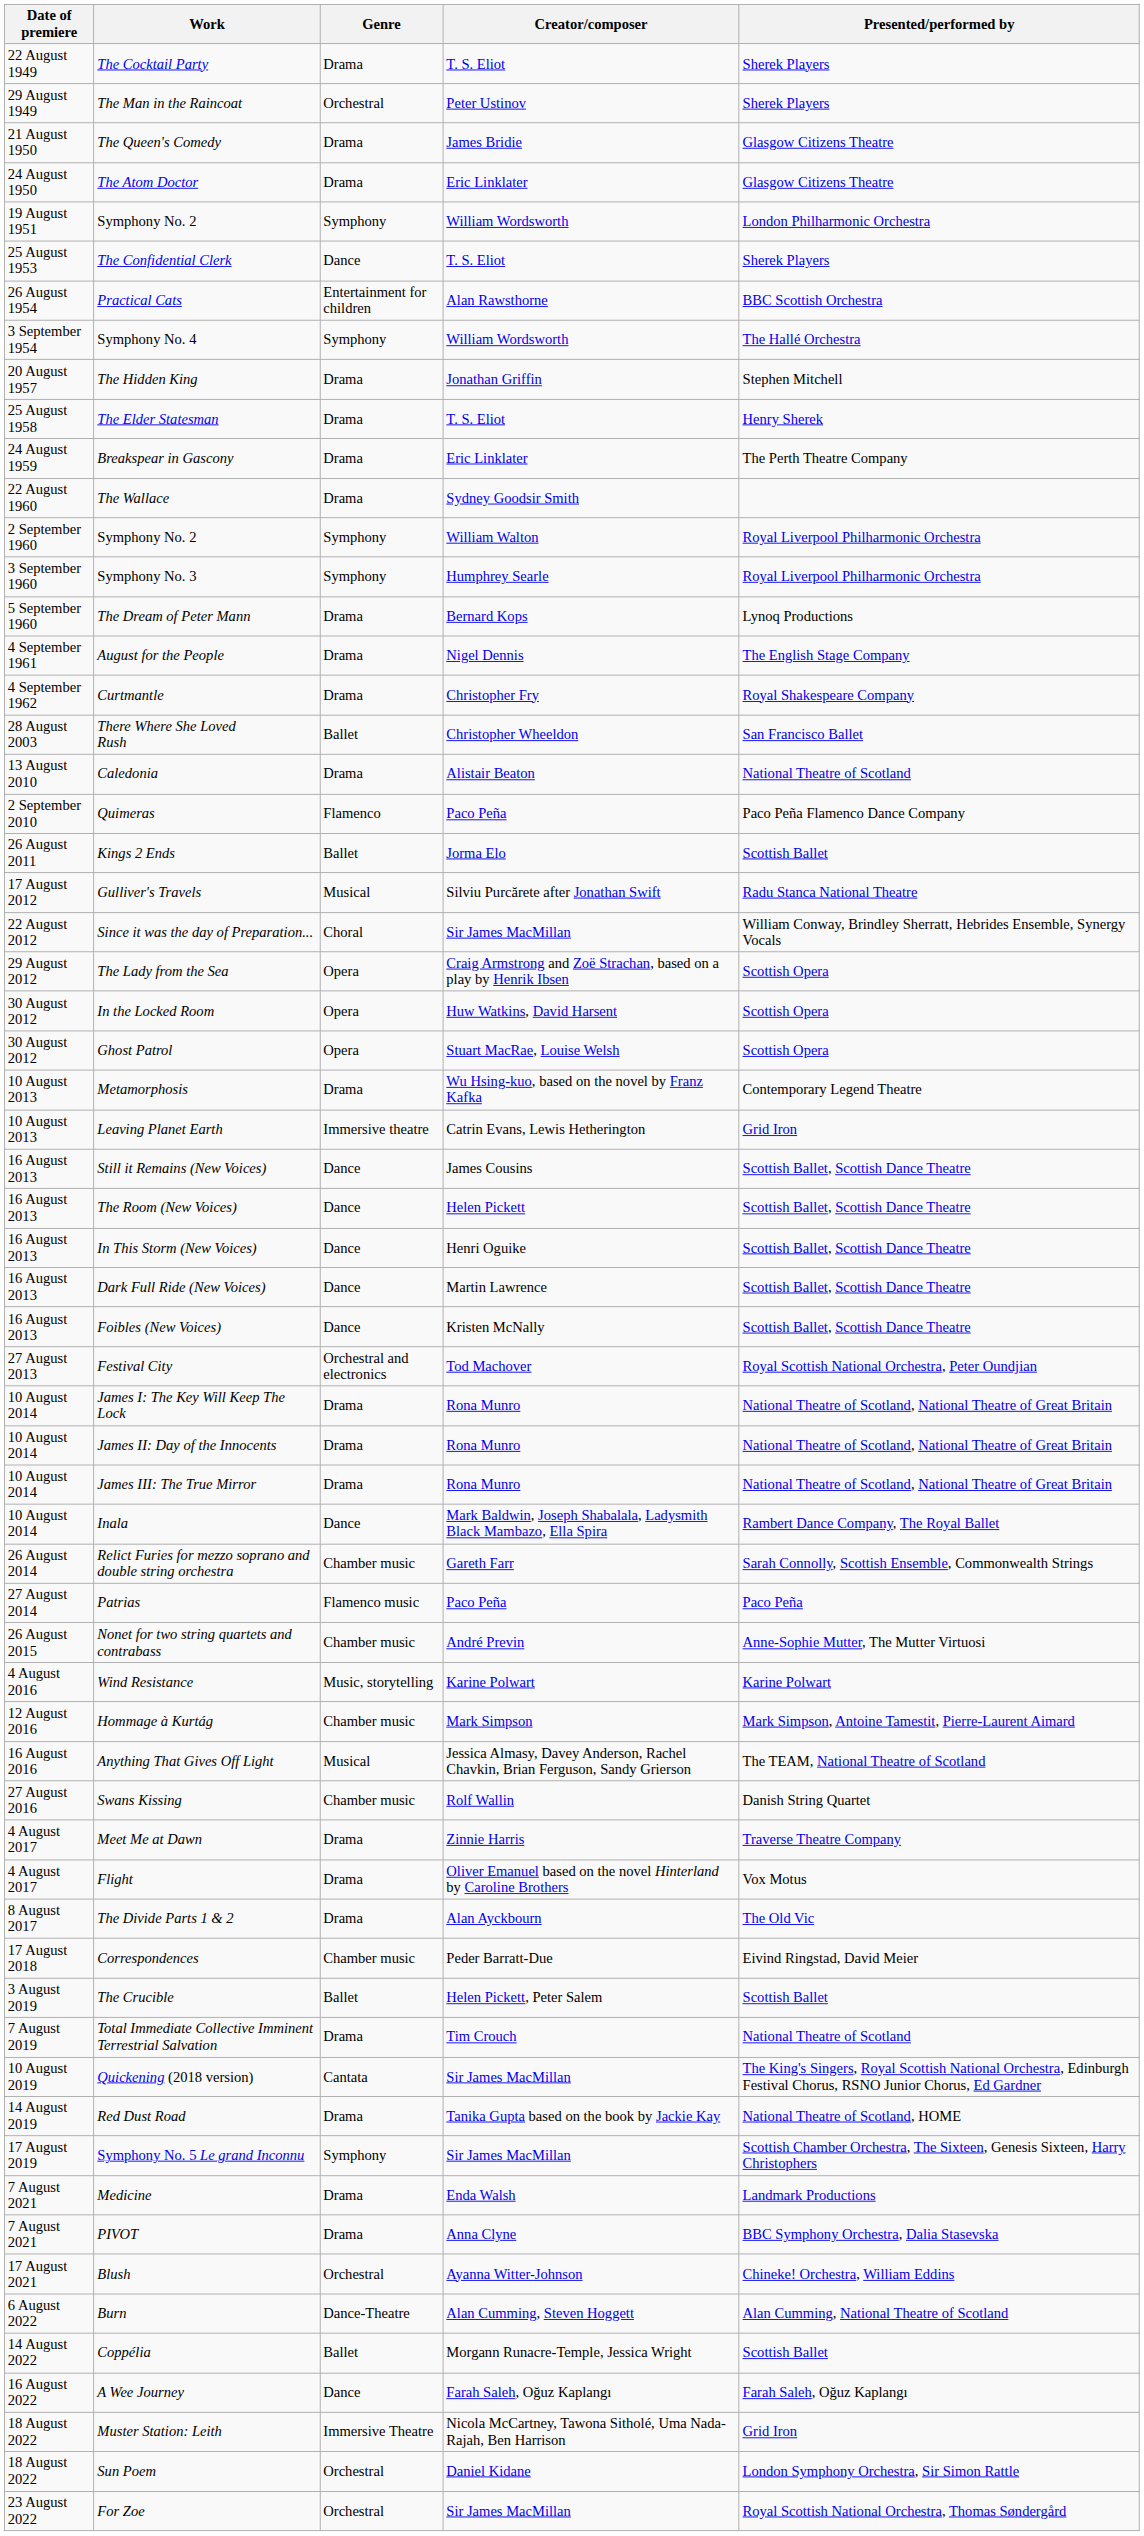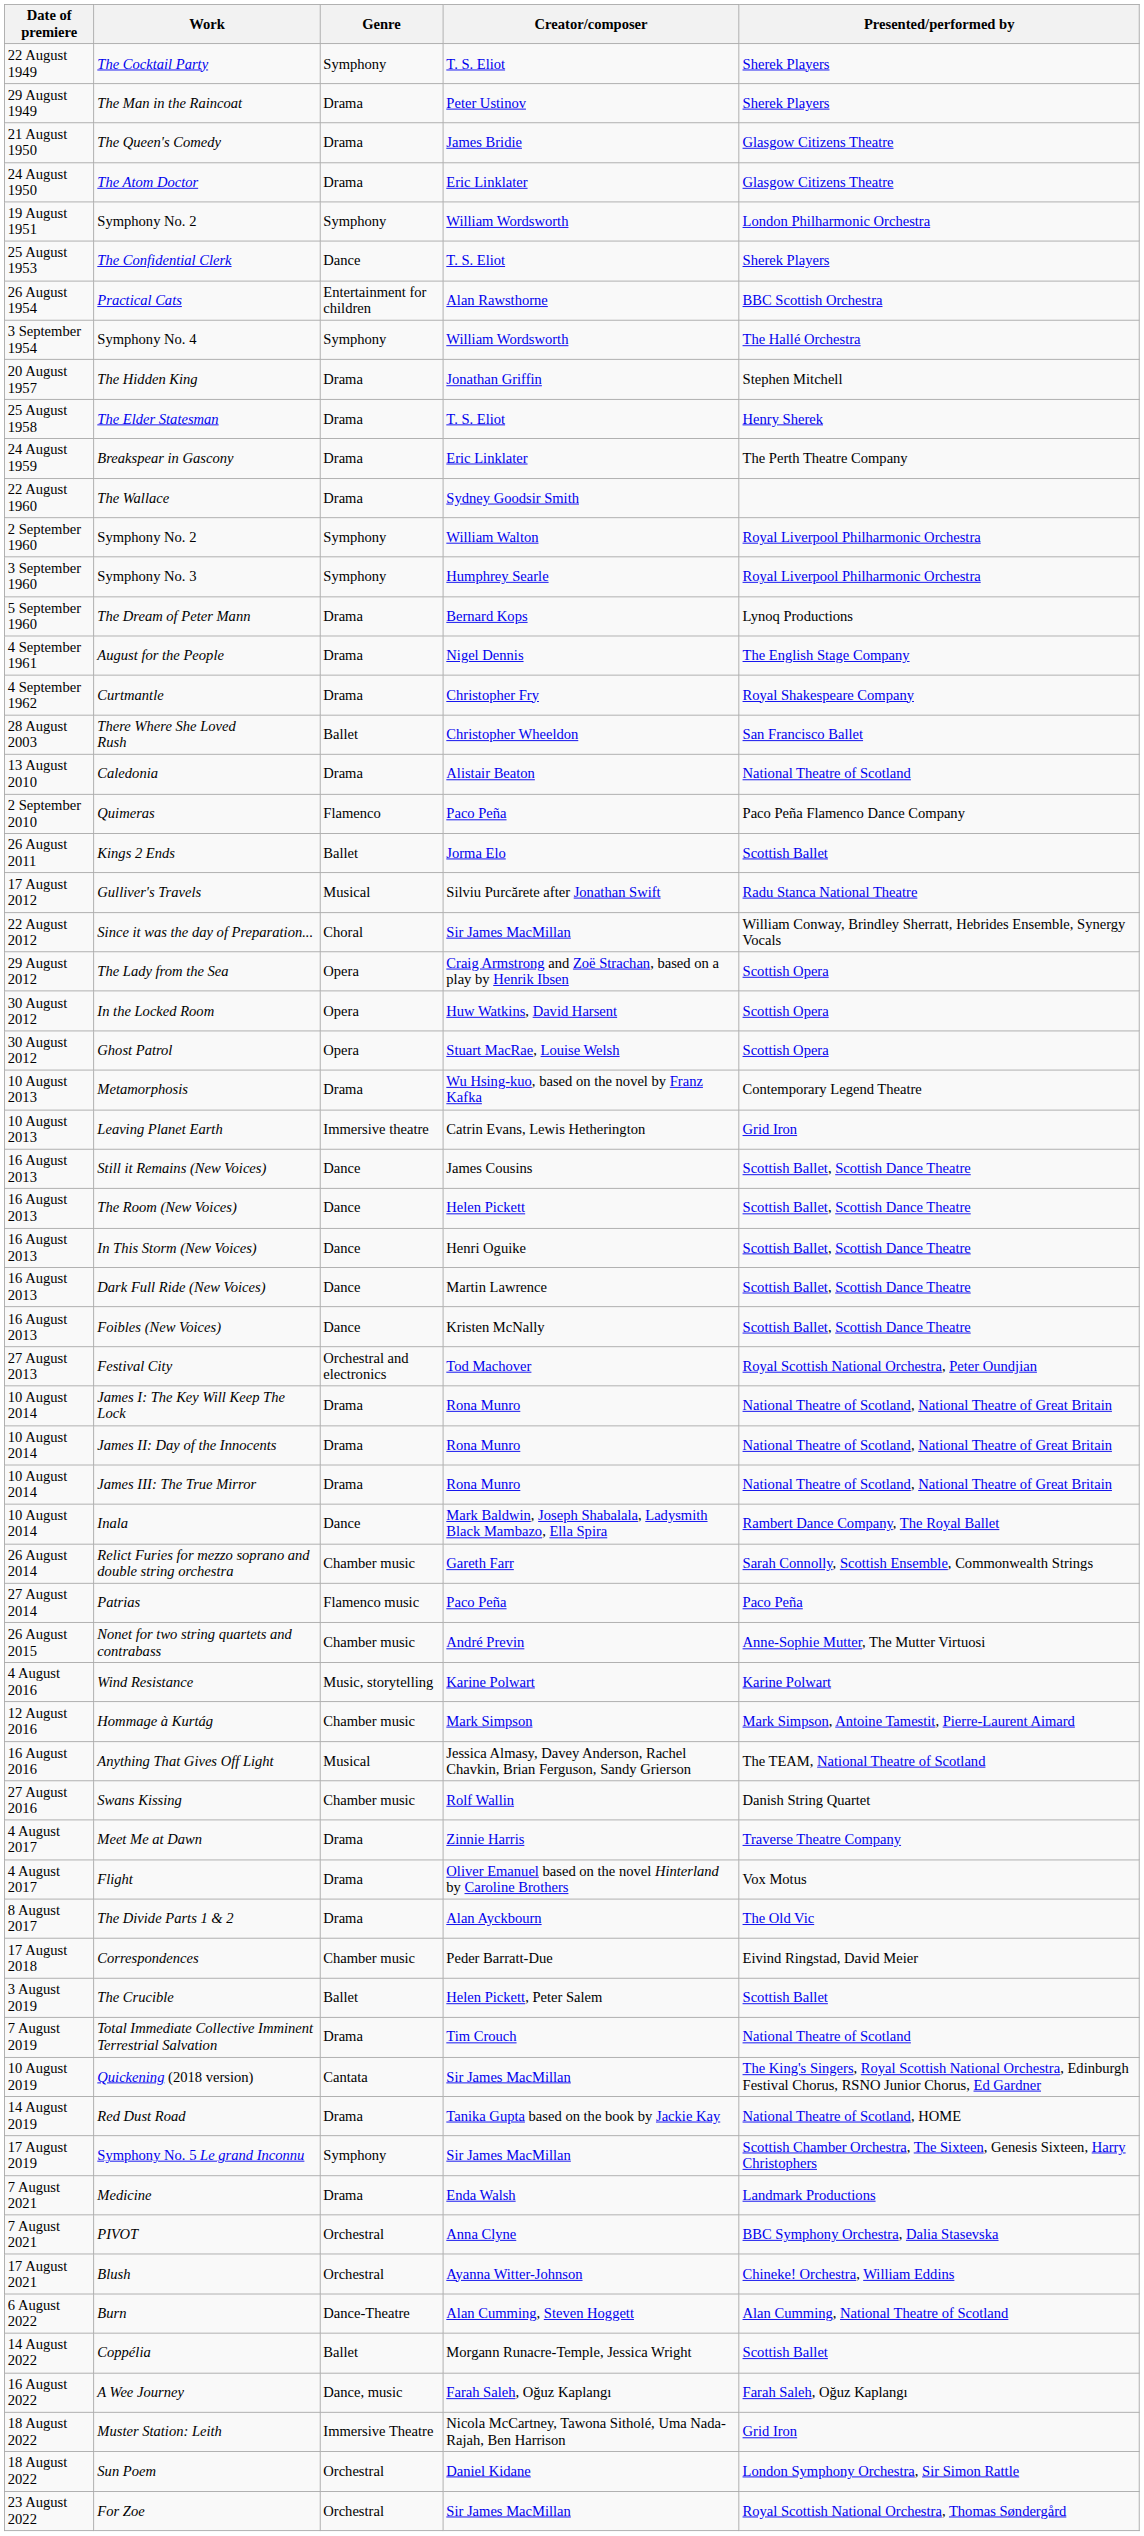The Cocktail Party | Genre: Drama -> Symphony
The Man in the Raincoat | Genre: Orchestral -> Drama
PIVOT | Genre: Drama -> Orchestral
A Wee Journey | Genre: Dance -> Dance, music
